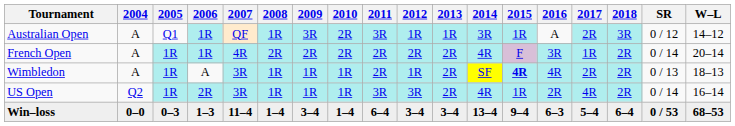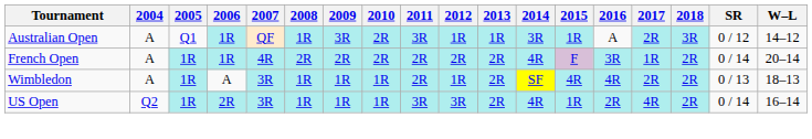Wimbledon | 2015: bold -> normal
- row: Win–loss | 0–0 | 0–3 | 1–3 | 11–4 | 1–4 | 3–4 | 1–4 | 6–4 | 3–4 | 3–4 | 13–4 | 9–4 | 6–3 | 5–4 | 6–4 | 0 / 53 | 68–53
